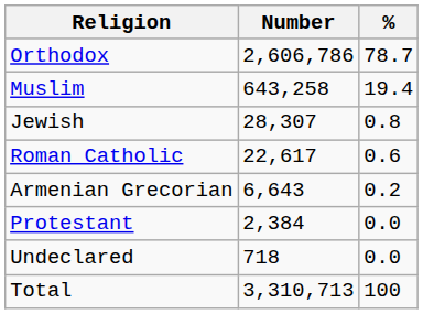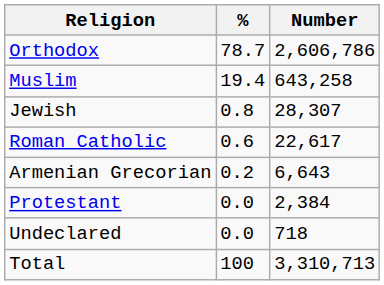columns swapped: Number <-> %
